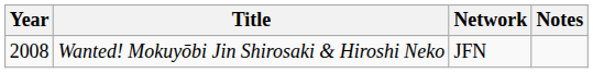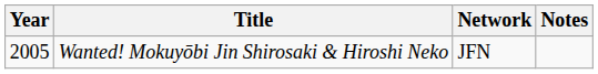Wanted! Mokuyōbi Jin Shirosaki & Hiroshi Neko | Year: 2008 -> 2005
